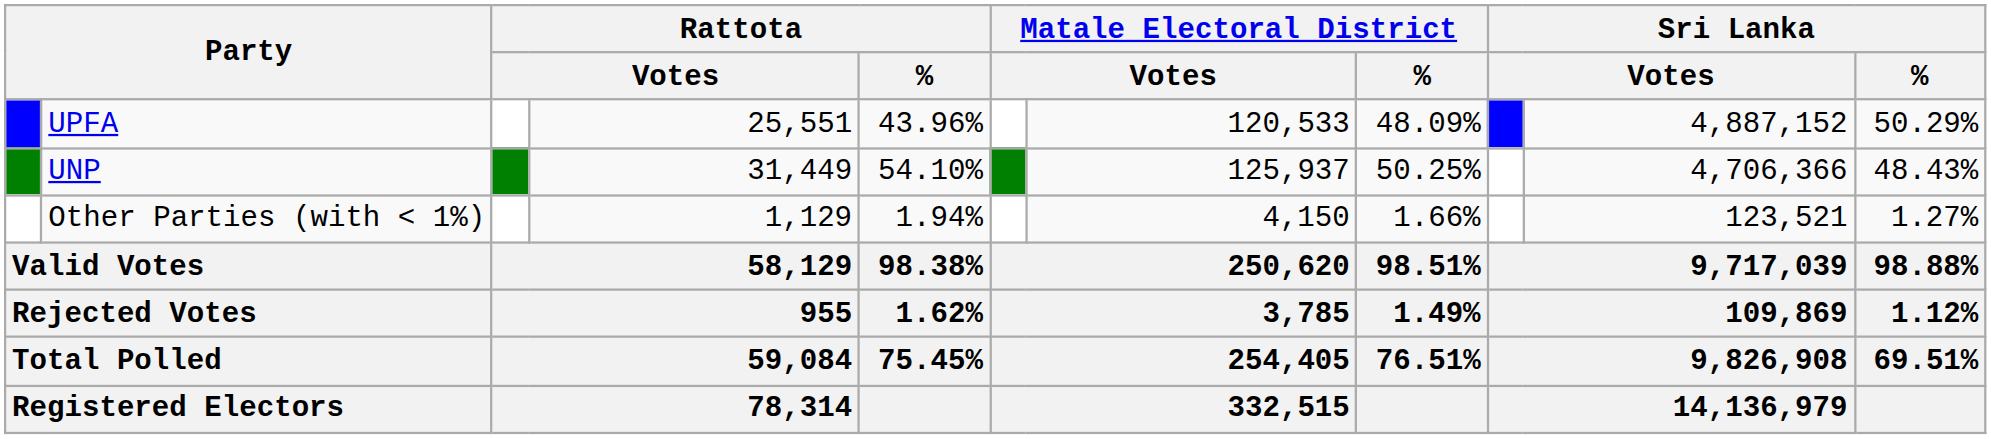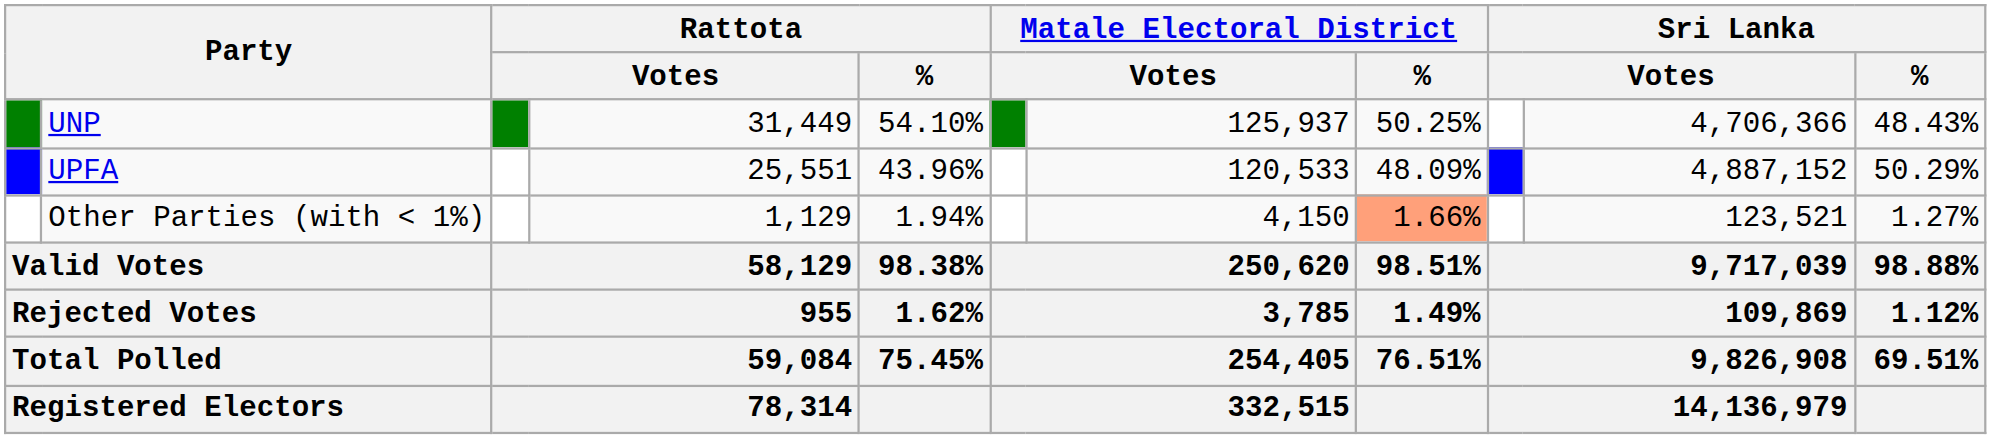rows swapped: UNP <-> UPFA
Other Parties (with < 1%) | Matale Electoral District / %: no background -> lightsalmon background
